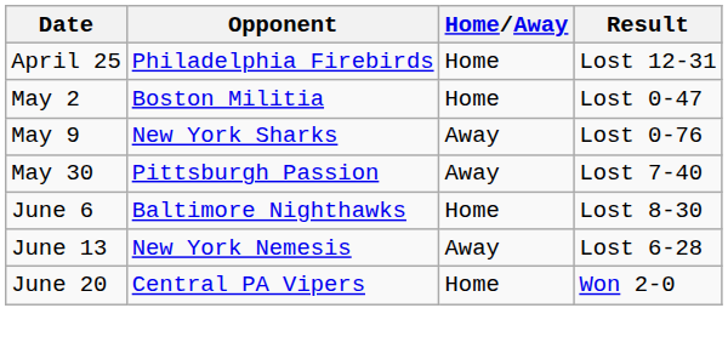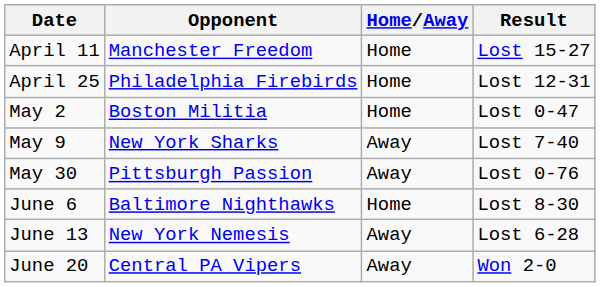+ row: April 11 | Manchester Freedom | Home | Lost 15-27
May 9 | Result: Lost 0-76 -> Lost 7-40
May 30 | Result: Lost 7-40 -> Lost 0-76
June 20 | Home/Away: Home -> Away
